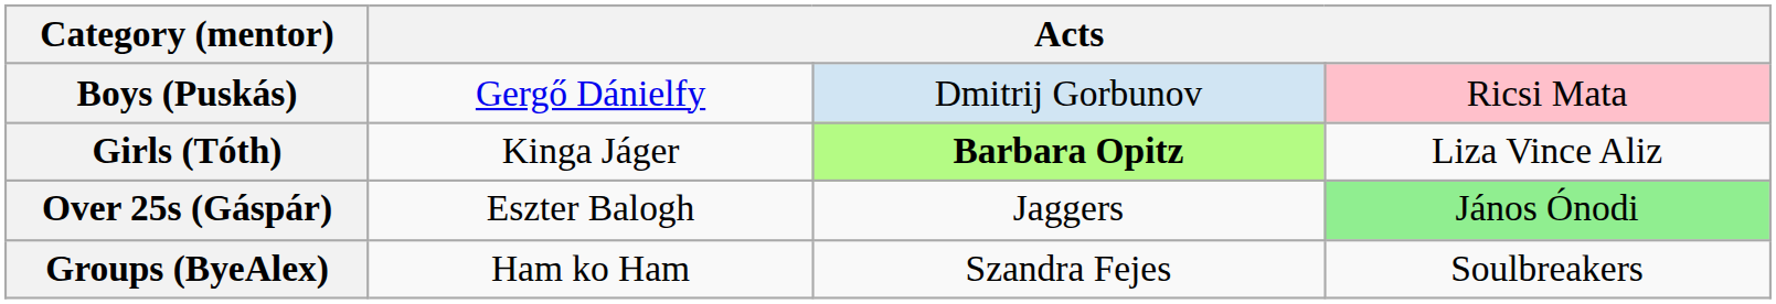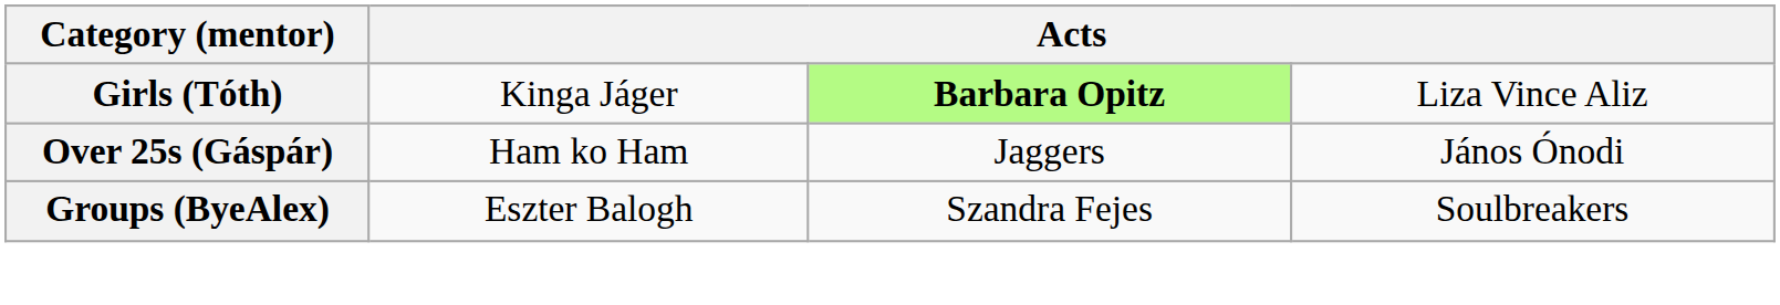- row: Boys (Puskás) | Gergő Dánielfy | Dmitrij Gorbunov | Ricsi Mata
Over 25s (Gáspár) | column 2: Eszter Balogh -> Ham ko Ham
Over 25s (Gáspár) | column 4: lightgreen background -> no background
Groups (ByeAlex) | column 2: Ham ko Ham -> Eszter Balogh
